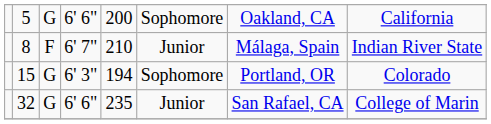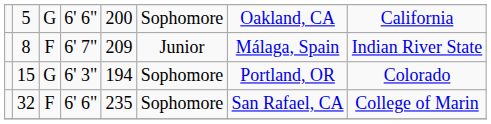8 | column 5: 210 -> 209
32 | column 3: G -> F
32 | column 6: Junior -> Sophomore
